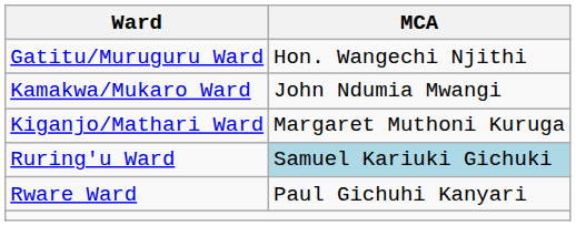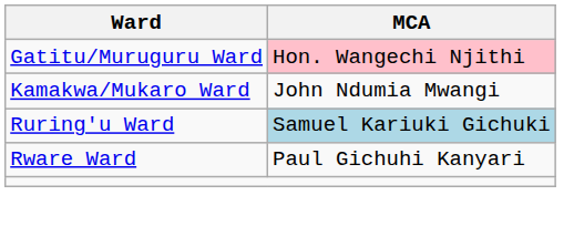Gatitu/Muruguru Ward | MCA: no background -> pink background
- row: Kiganjo/Mathari Ward | Margaret Muthoni Kuruga
